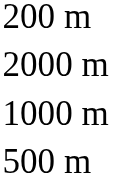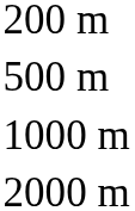rows swapped: 500 m <-> 2000 m
